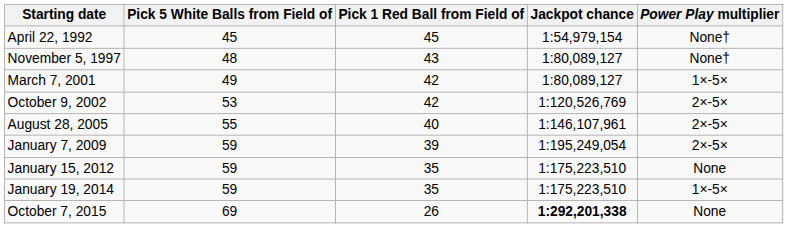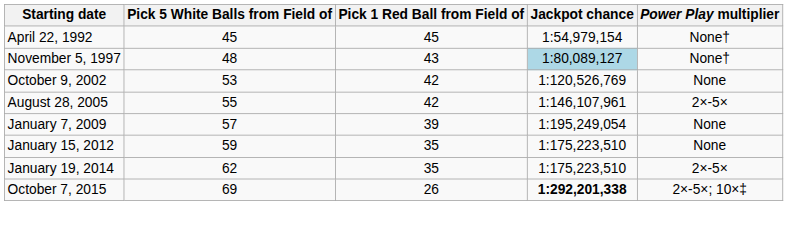November 5, 1997 | Jackpot chance: no background -> lightblue background
- row: March 7, 2001 | 49 | 42 | 1:80,089,127 | 1×-5×
October 9, 2002 | Power Play multiplier: 2×-5× -> None
August 28, 2005 | Pick 1 Red Ball from Field of: 40 -> 42
January 7, 2009 | Pick 5 White Balls from Field of: 59 -> 57
January 7, 2009 | Power Play multiplier: 2×-5× -> None
January 19, 2014 | Pick 5 White Balls from Field of: 59 -> 62
January 19, 2014 | Power Play multiplier: 1×-5× -> 2×-5×
October 7, 2015 | Power Play multiplier: None -> 2×-5×; 10×‡
